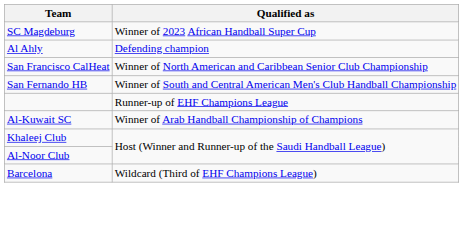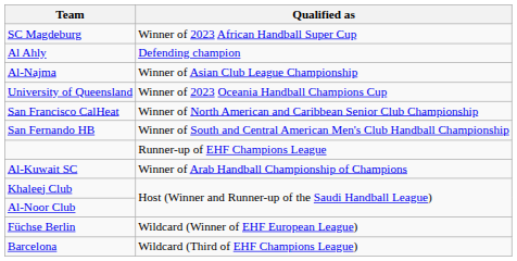+ row: Al-Najma | Winner of Asian Club League Championship
+ row: University of Queensland | Winner of 2023 Oceania Handball Champions Cup
+ row: Füchse Berlin | Wildcard (Winner of EHF European League)
